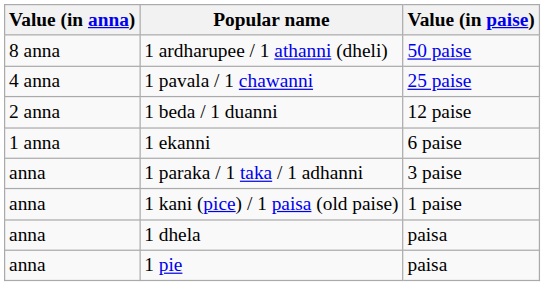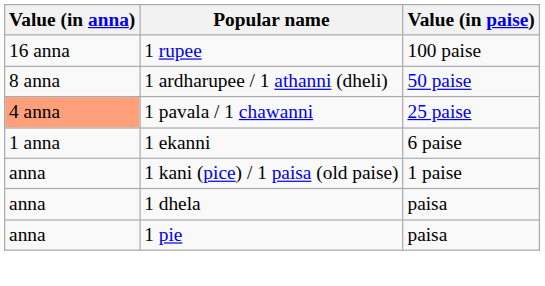+ row: 16 anna | 1 rupee | 100 paise
1 pavala / 1 chawanni | Value (in anna): no background -> lightsalmon background
- row: 2 anna | 1 beda / 1 duanni | 12 paise
- row: anna | 1 paraka / 1 taka / 1 adhanni | 3 paise
